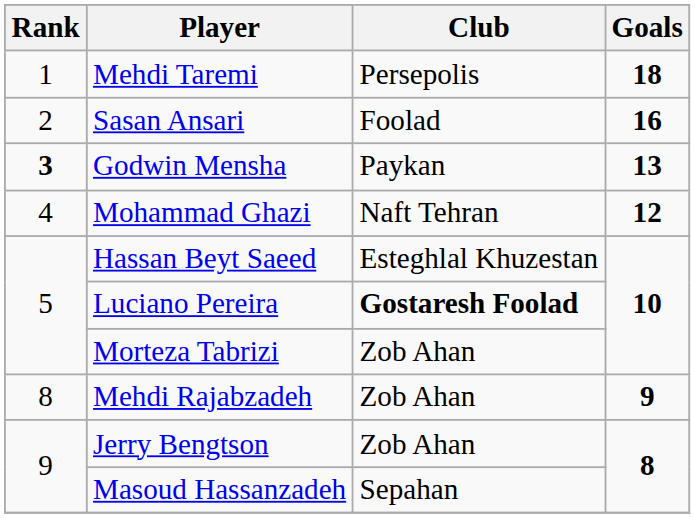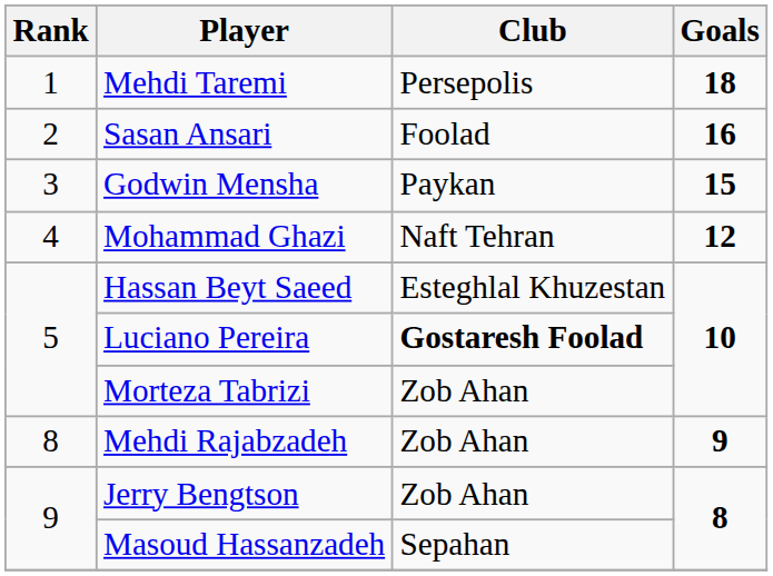Godwin Mensha | Rank: bold -> normal
Godwin Mensha | Goals: 13 -> 15
